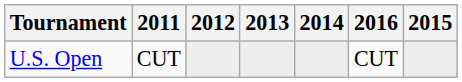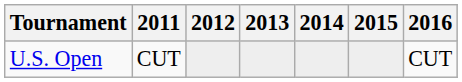columns swapped: 2015 <-> 2016
